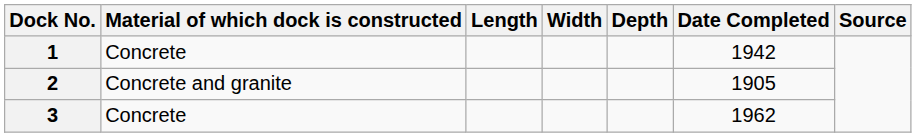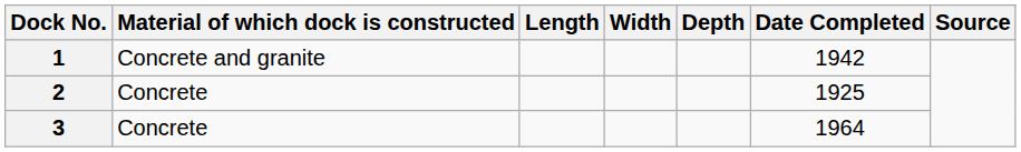1 | Material of which dock is constructed: Concrete -> Concrete and granite
2 | Material of which dock is constructed: Concrete and granite -> Concrete
2 | Date Completed: 1905 -> 1925
3 | Date Completed: 1962 -> 1964
